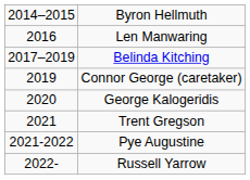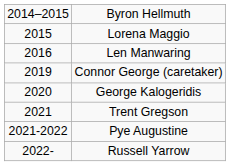+ row: 2015 | Lorena Maggio
- row: 2017–2019 | Belinda Kitching
